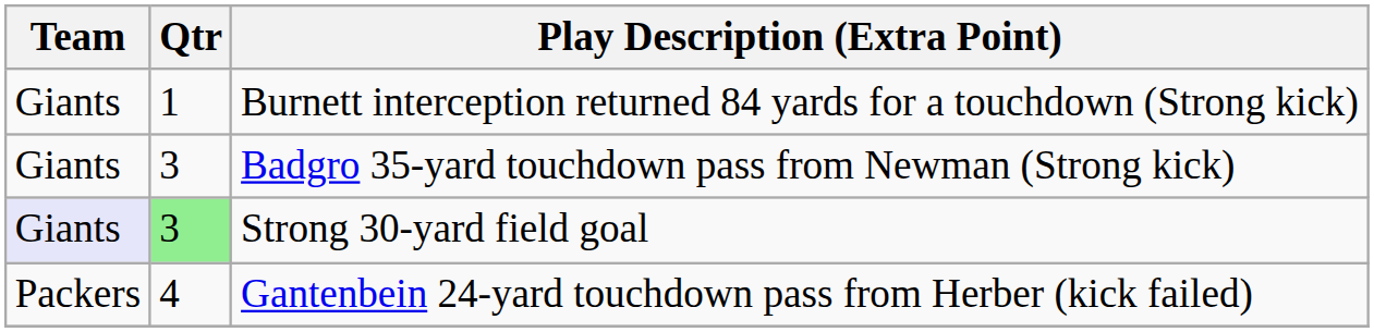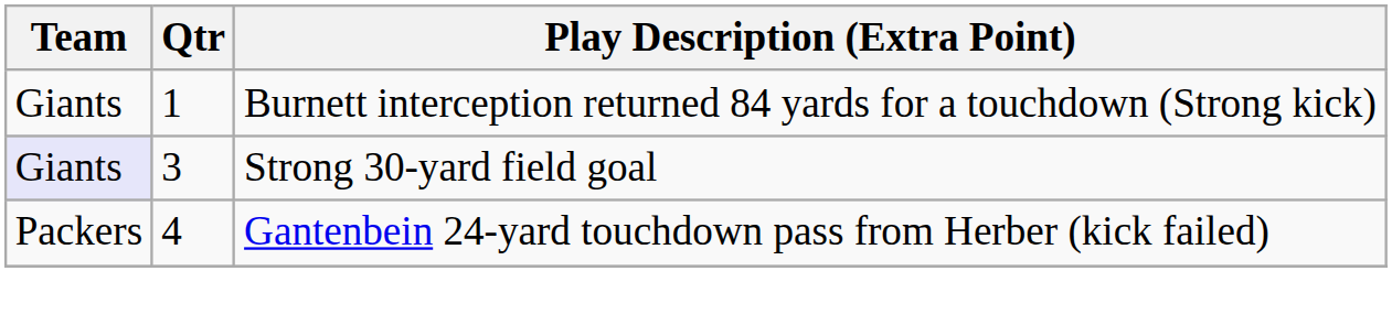- row: Giants | 3 | Badgro 35-yard touchdown pass from Newman (Strong kick)
Strong 30-yard field goal | Qtr: lightgreen background -> no background
